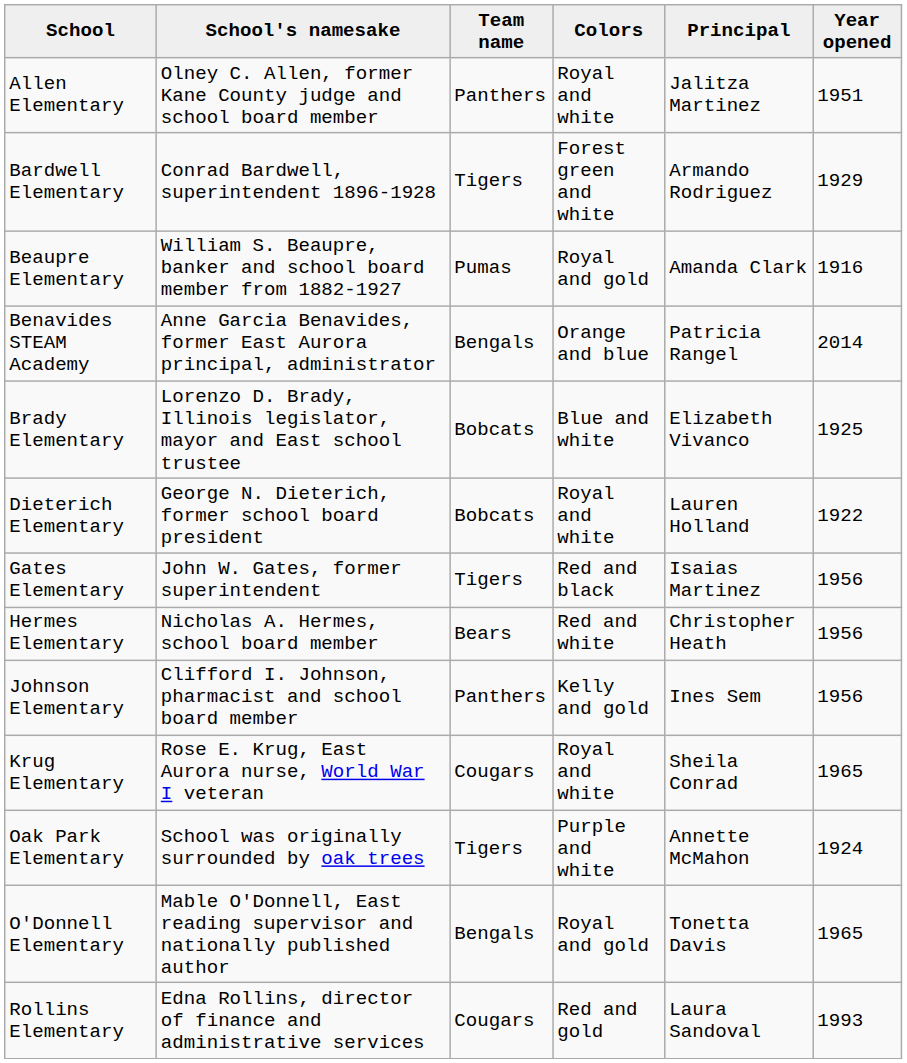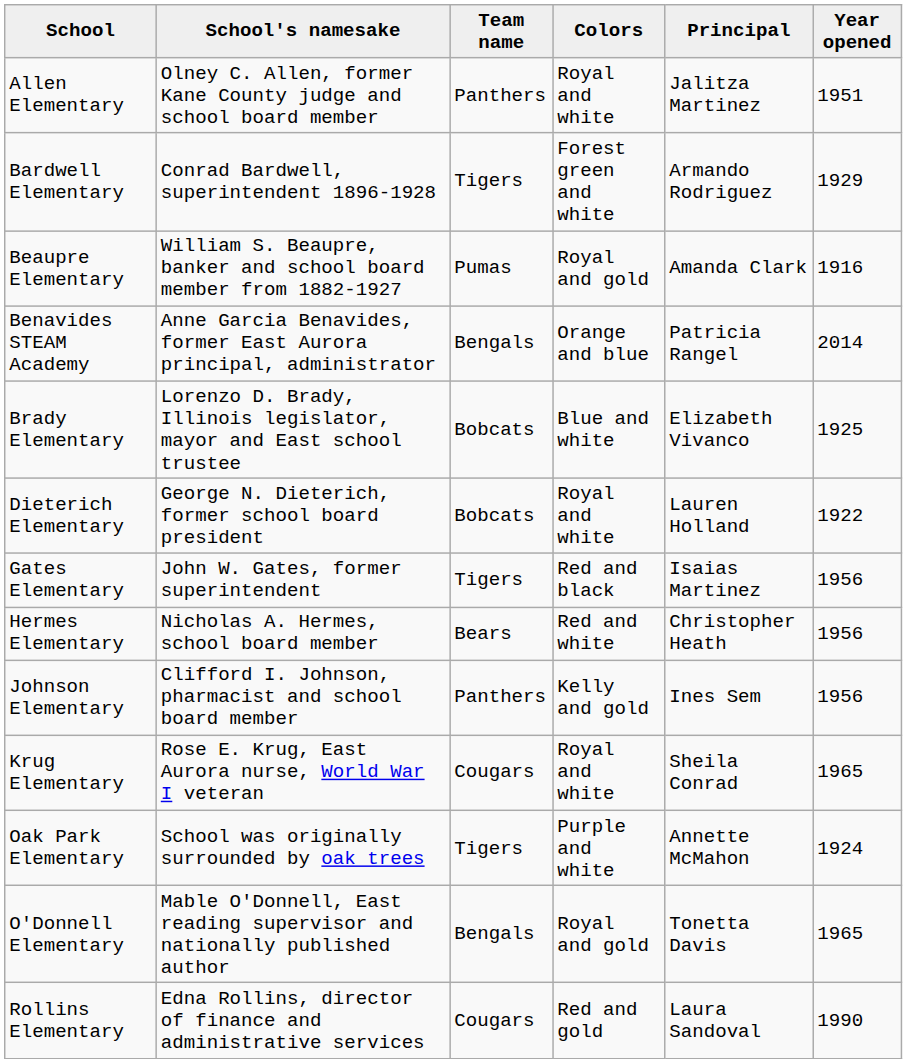Rollins Elementary | Year opened: 1993 -> 1990
